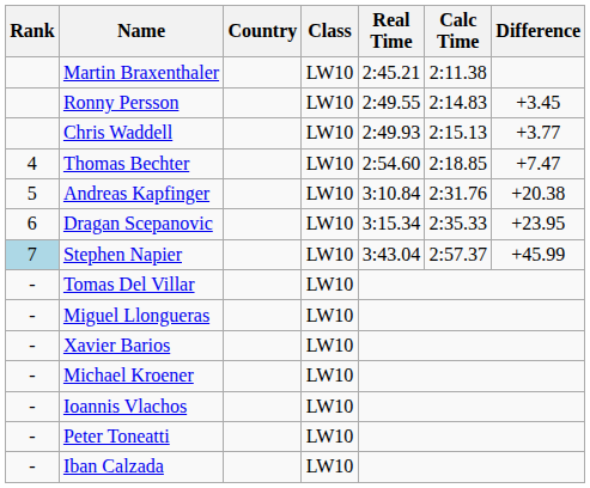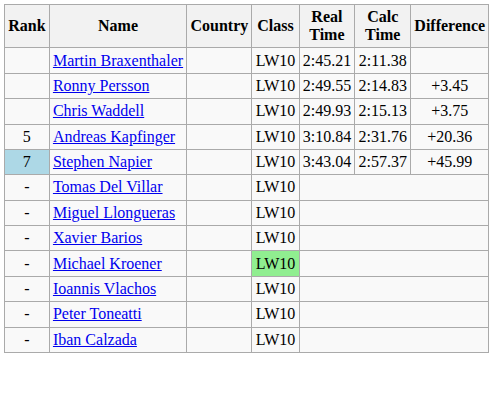Chris Waddell | Difference: +3.77 -> +3.75
- row: 4 | Thomas Bechter | LW10 | 2:54.60 | 2:18.85 | +7.47
Andreas Kapfinger | Difference: +20.38 -> +20.36
- row: 6 | Dragan Scepanovic | LW10 | 3:15.34 | 2:35.33 | +23.95
Michael Kroener | Class: no background -> lightgreen background
